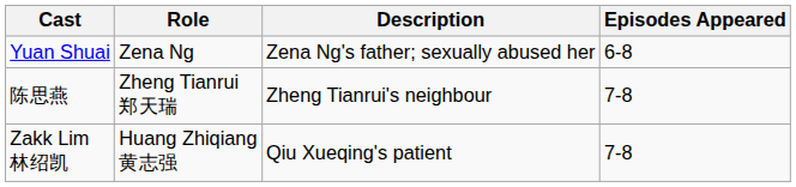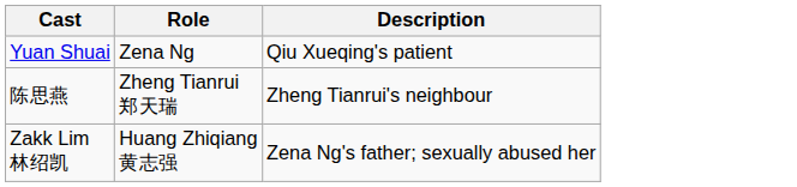- column: Episodes Appeared | 6-8 | 7-8 | 7-8
Yuan Shuai | Description: Zena Ng's father; sexually abused her -> Qiu Xueqing's patient
Zakk Lim 林绍凯 | Description: Qiu Xueqing's patient -> Zena Ng's father; sexually abused her
